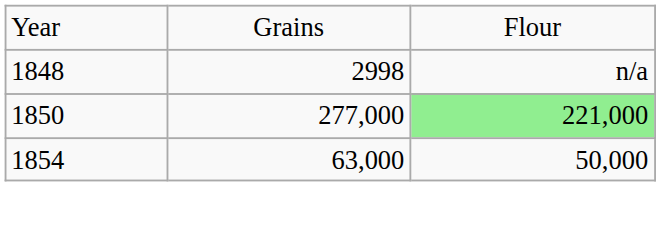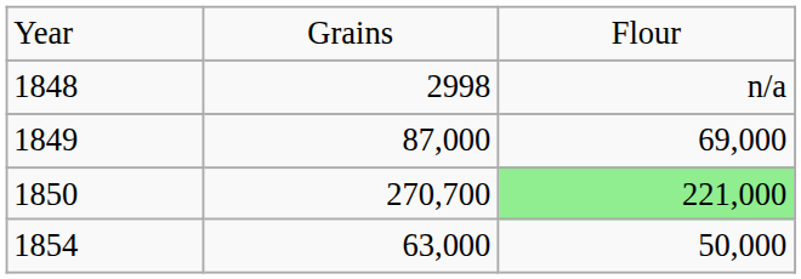+ row: 1849 | 87,000 | 69,000
1850 | column 2: 277,000 -> 270,700
